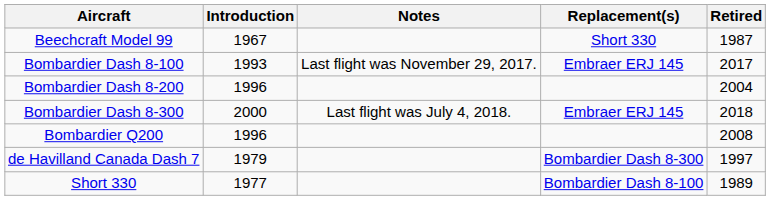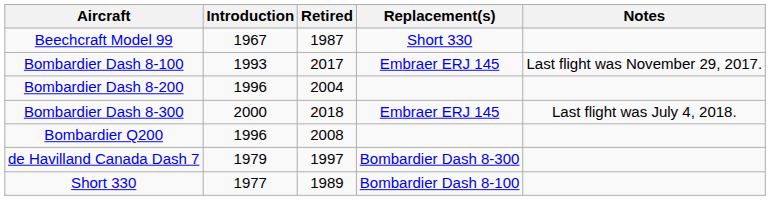columns swapped: Retired <-> Notes
